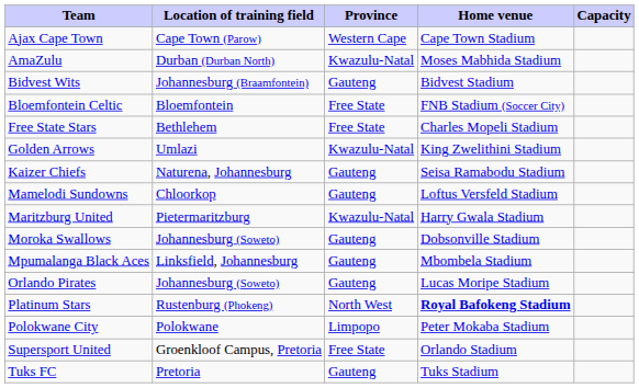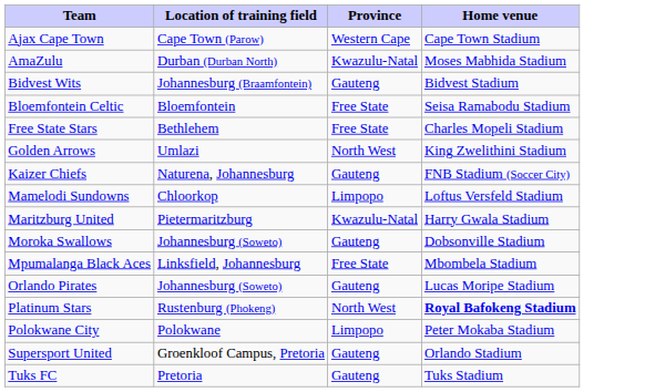- column: Capacity
Bloemfontein Celtic | Home venue: FNB Stadium (Soccer City) -> Seisa Ramabodu Stadium
Golden Arrows | Province: Kwazulu-Natal -> North West
Kaizer Chiefs | Home venue: Seisa Ramabodu Stadium -> FNB Stadium (Soccer City)
Mamelodi Sundowns | Province: Gauteng -> Limpopo
Mpumalanga Black Aces | Province: Gauteng -> Free State
Supersport United | Province: Free State -> Gauteng
